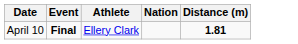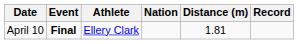+ column: Record
April 10 | Distance (m): bold -> normal
